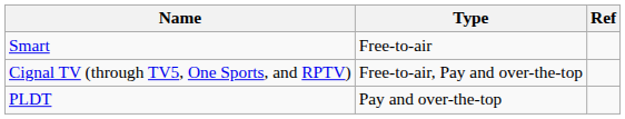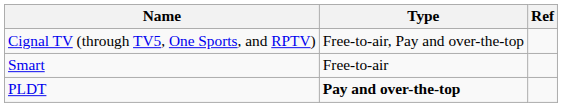rows swapped: Cignal TV (through TV5, One Sports, and RPTV) <-> Smart
PLDT | Type: normal -> bold
